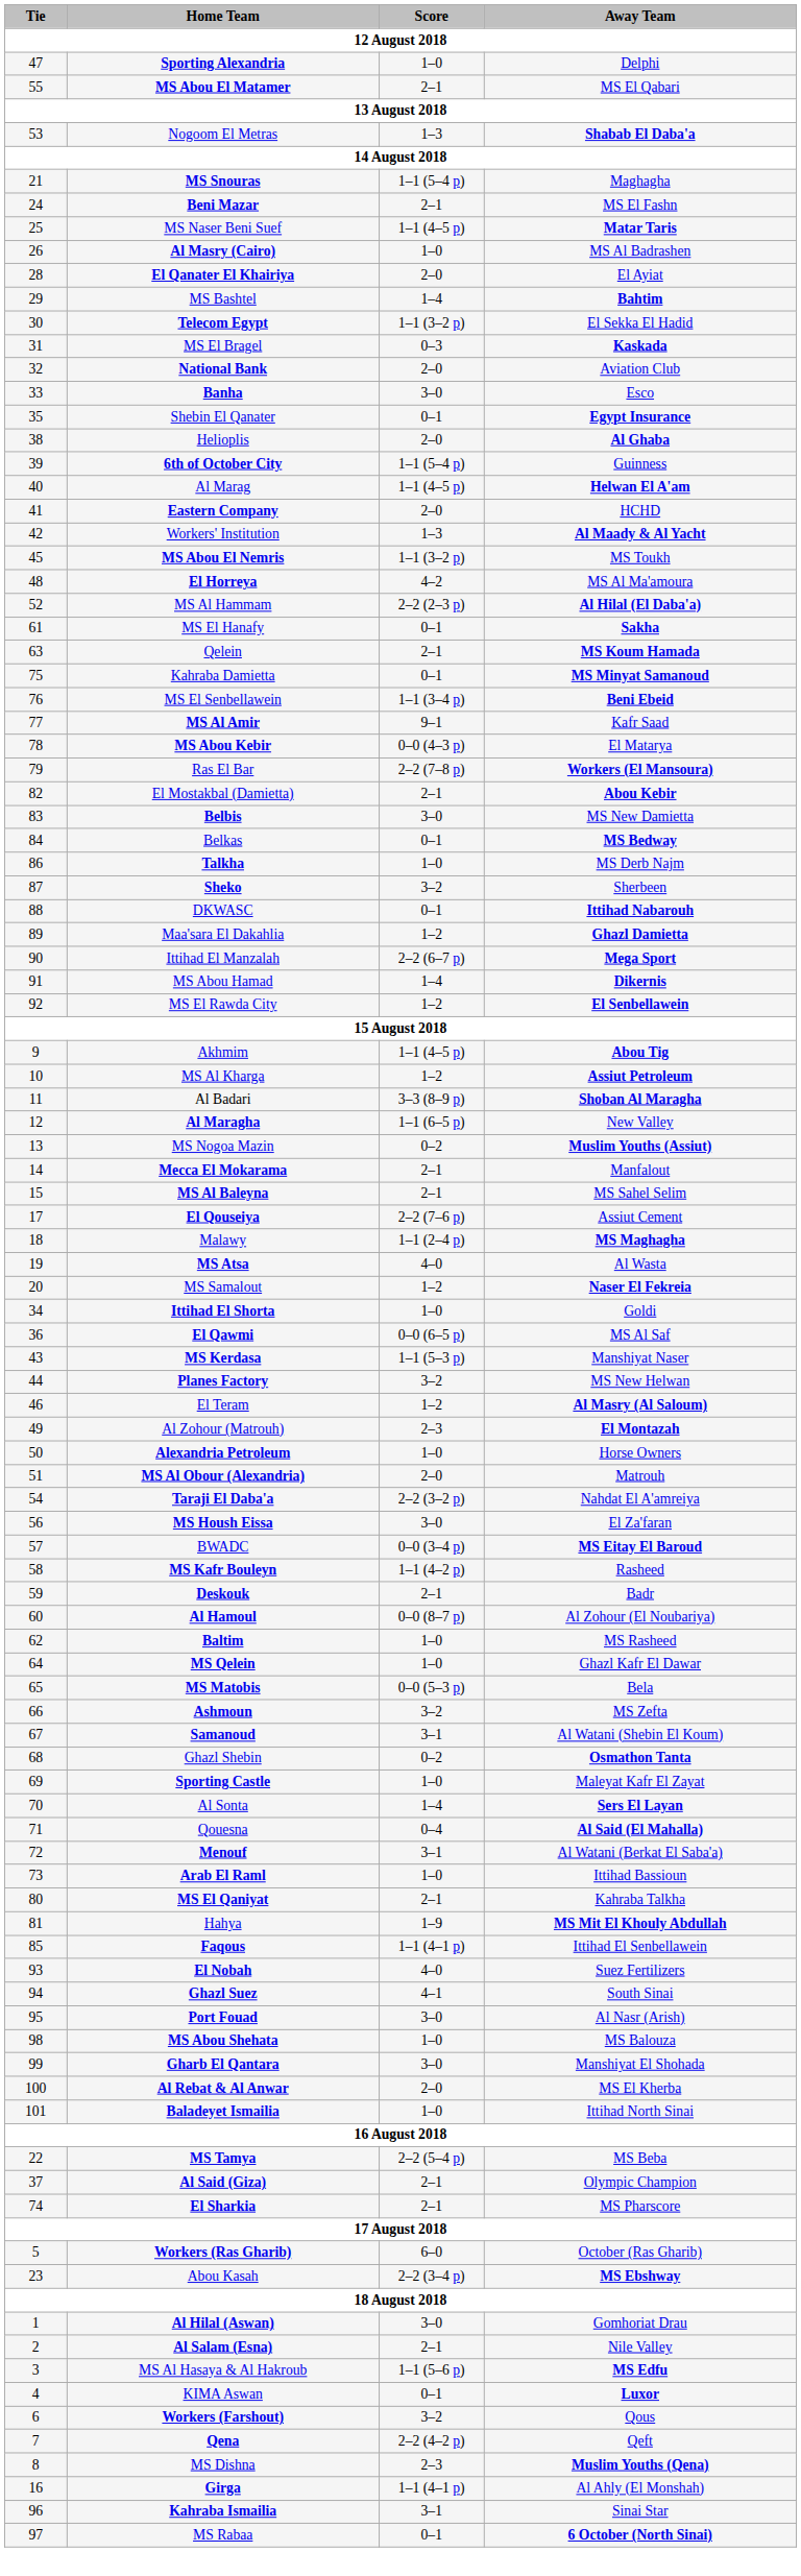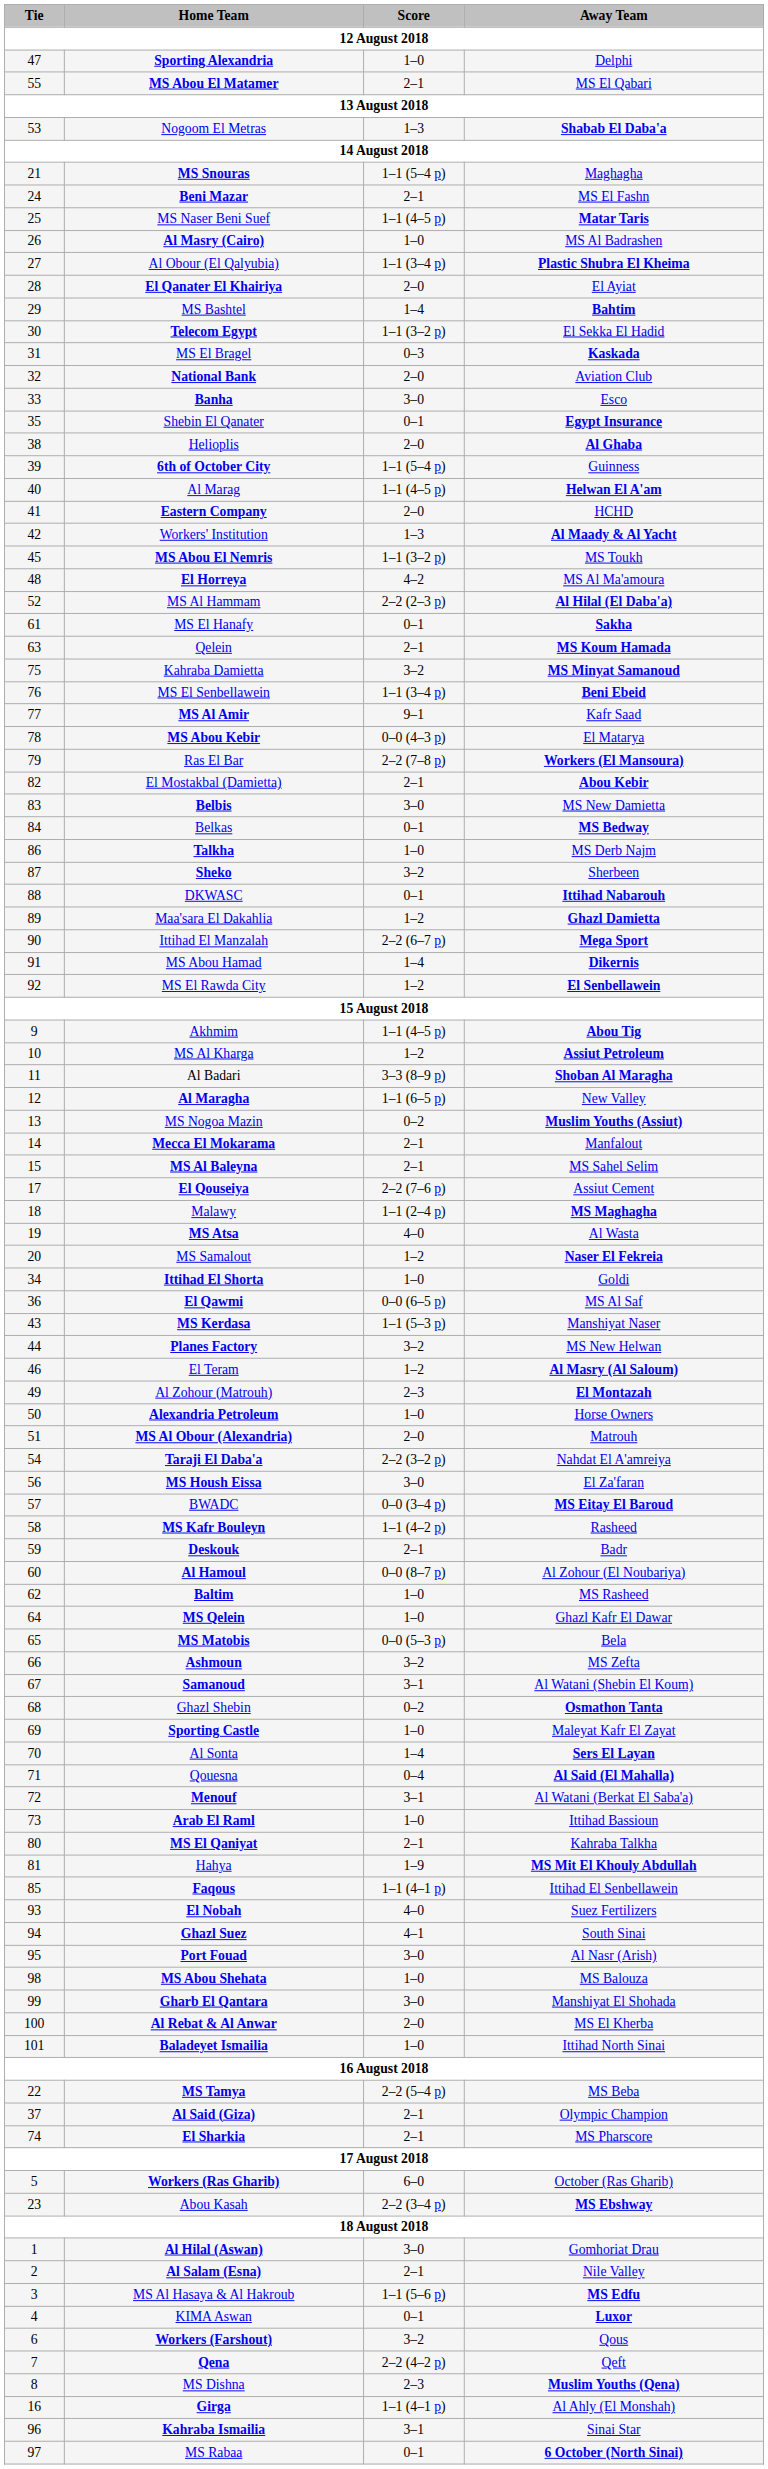+ row: 27 | Al Obour (El Qalyubia) | 1–1 (3–4 p) | Plastic Shubra El Kheima
Kahraba Damietta | Score: 0–1 -> 3–2
